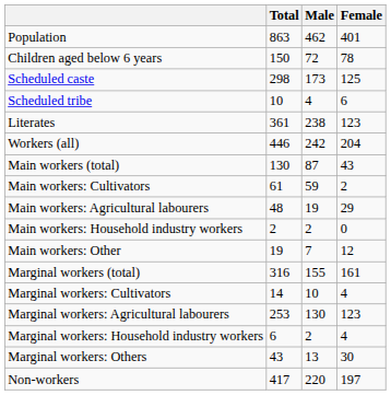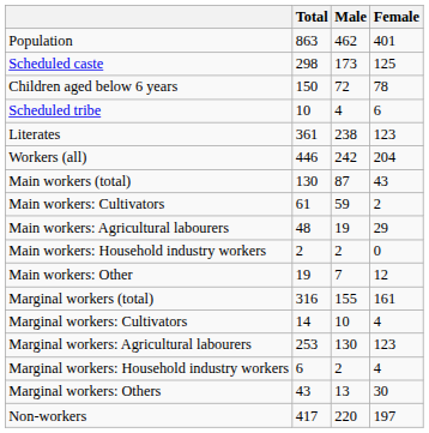rows swapped: Children aged below 6 years <-> Scheduled caste
